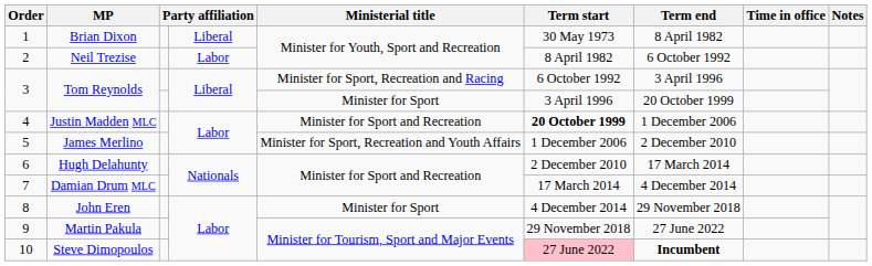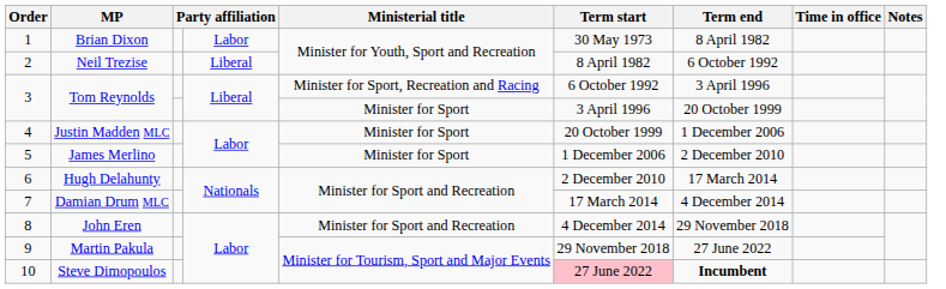Brian Dixon | column 4: Liberal -> Labor
Neil Trezise | column 4: Labor -> Liberal
Justin Madden MLC | Ministerial title: Minister for Sport and Recreation -> Minister for Sport
Justin Madden MLC | Term start: bold -> normal
James Merlino | Ministerial title: Minister for Sport, Recreation and Youth Affairs -> Minister for Sport
John Eren | Ministerial title: Minister for Sport -> Minister for Sport and Recreation
